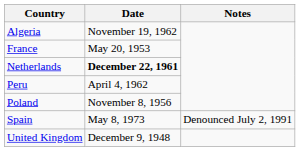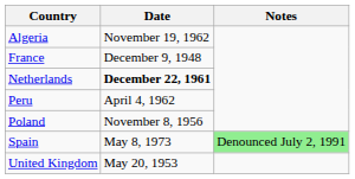France | Date: May 20, 1953 -> December 9, 1948
Spain | Notes: no background -> lightgreen background
United Kingdom | Date: December 9, 1948 -> May 20, 1953
